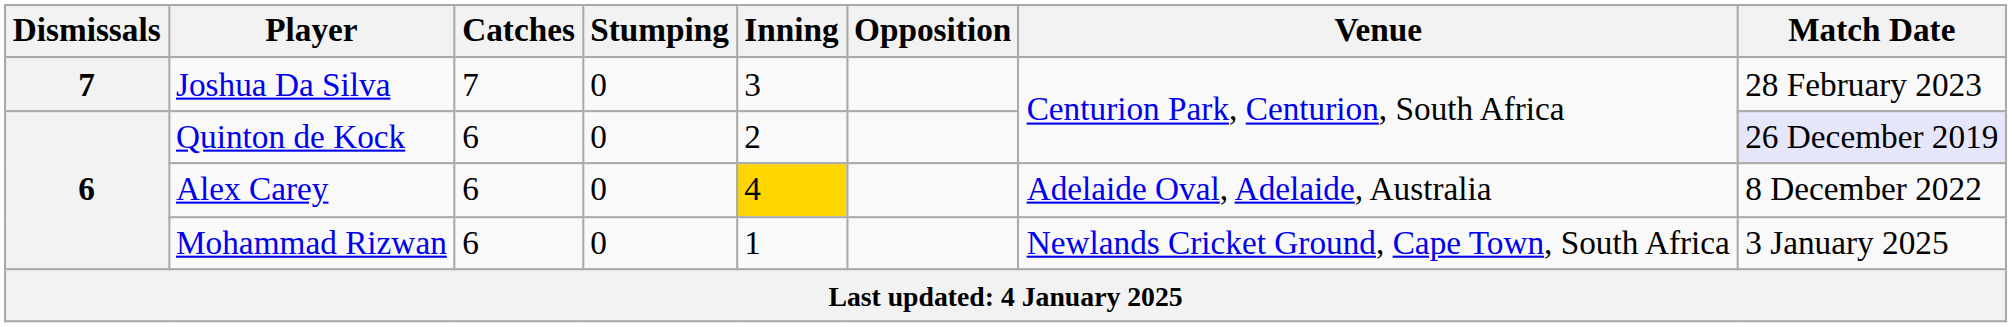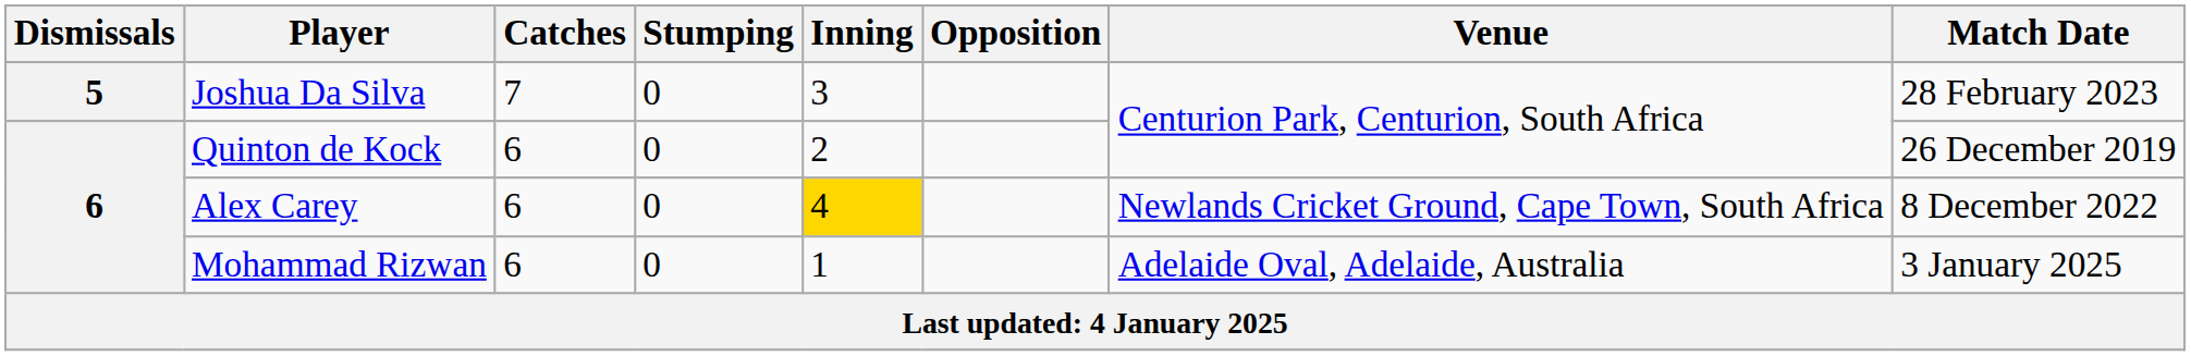Joshua Da Silva | Dismissals: 7 -> 5
Quinton de Kock | Match Date: lavender background -> no background
Alex Carey | Venue: Adelaide Oval, Adelaide, Australia -> Newlands Cricket Ground, Cape Town, South Africa
Mohammad Rizwan | Venue: Newlands Cricket Ground, Cape Town, South Africa -> Adelaide Oval, Adelaide, Australia
